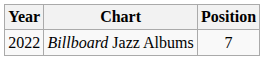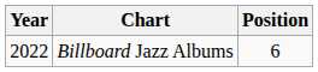Billboard Jazz Albums | Position: 7 -> 6
